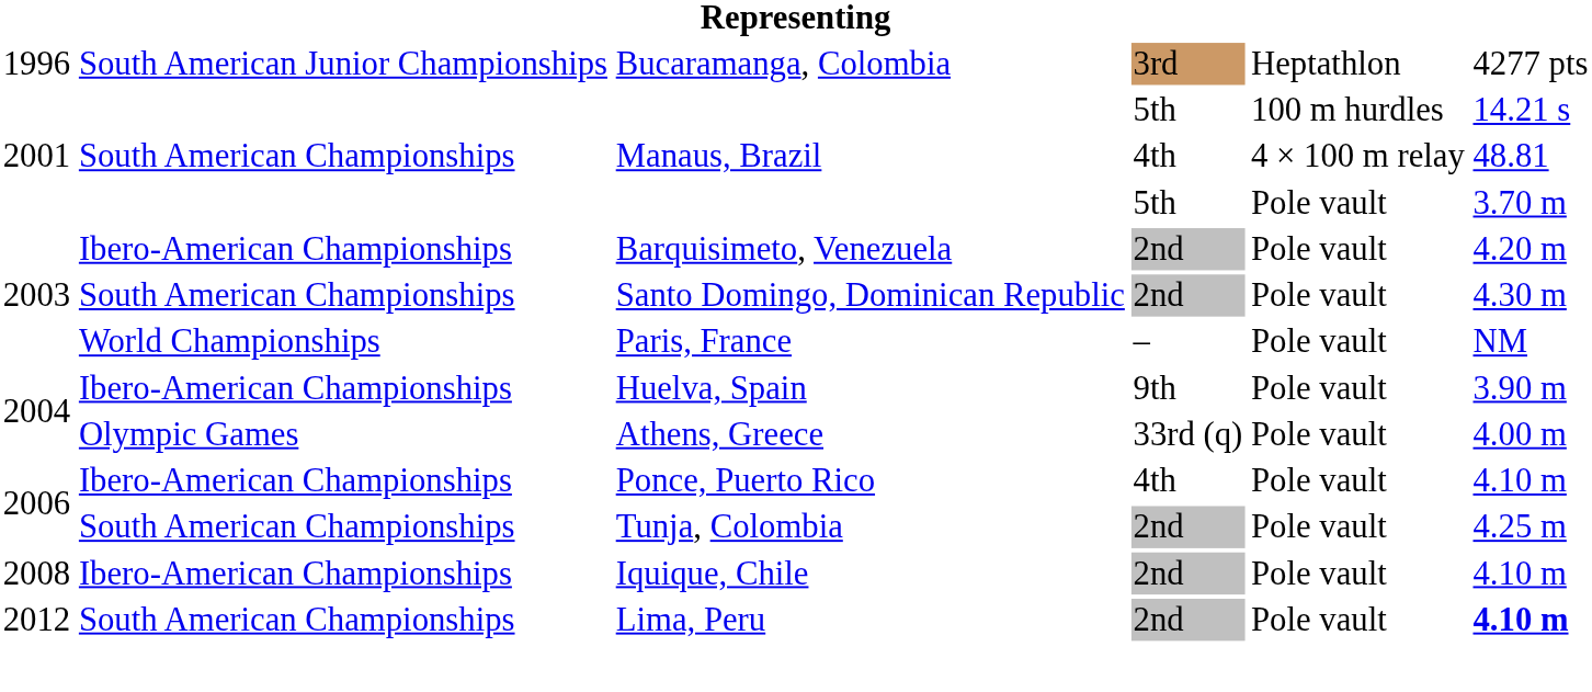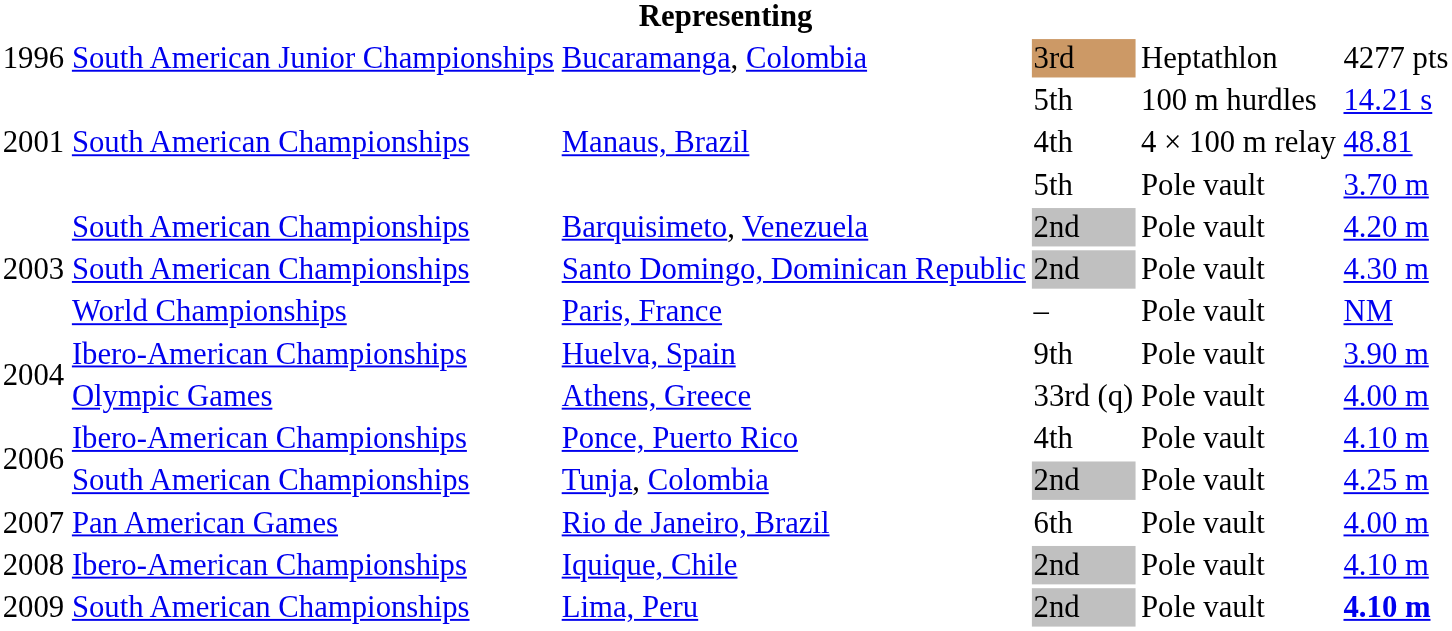Barquisimeto, Venezuela | column 2: Ibero-American Championships -> South American Championships
+ row: 2007 | Pan American Games | Rio de Janeiro, Brazil | 6th | Pole vault | 4.00 m
Lima, Peru | column 1: 2012 -> 2009
